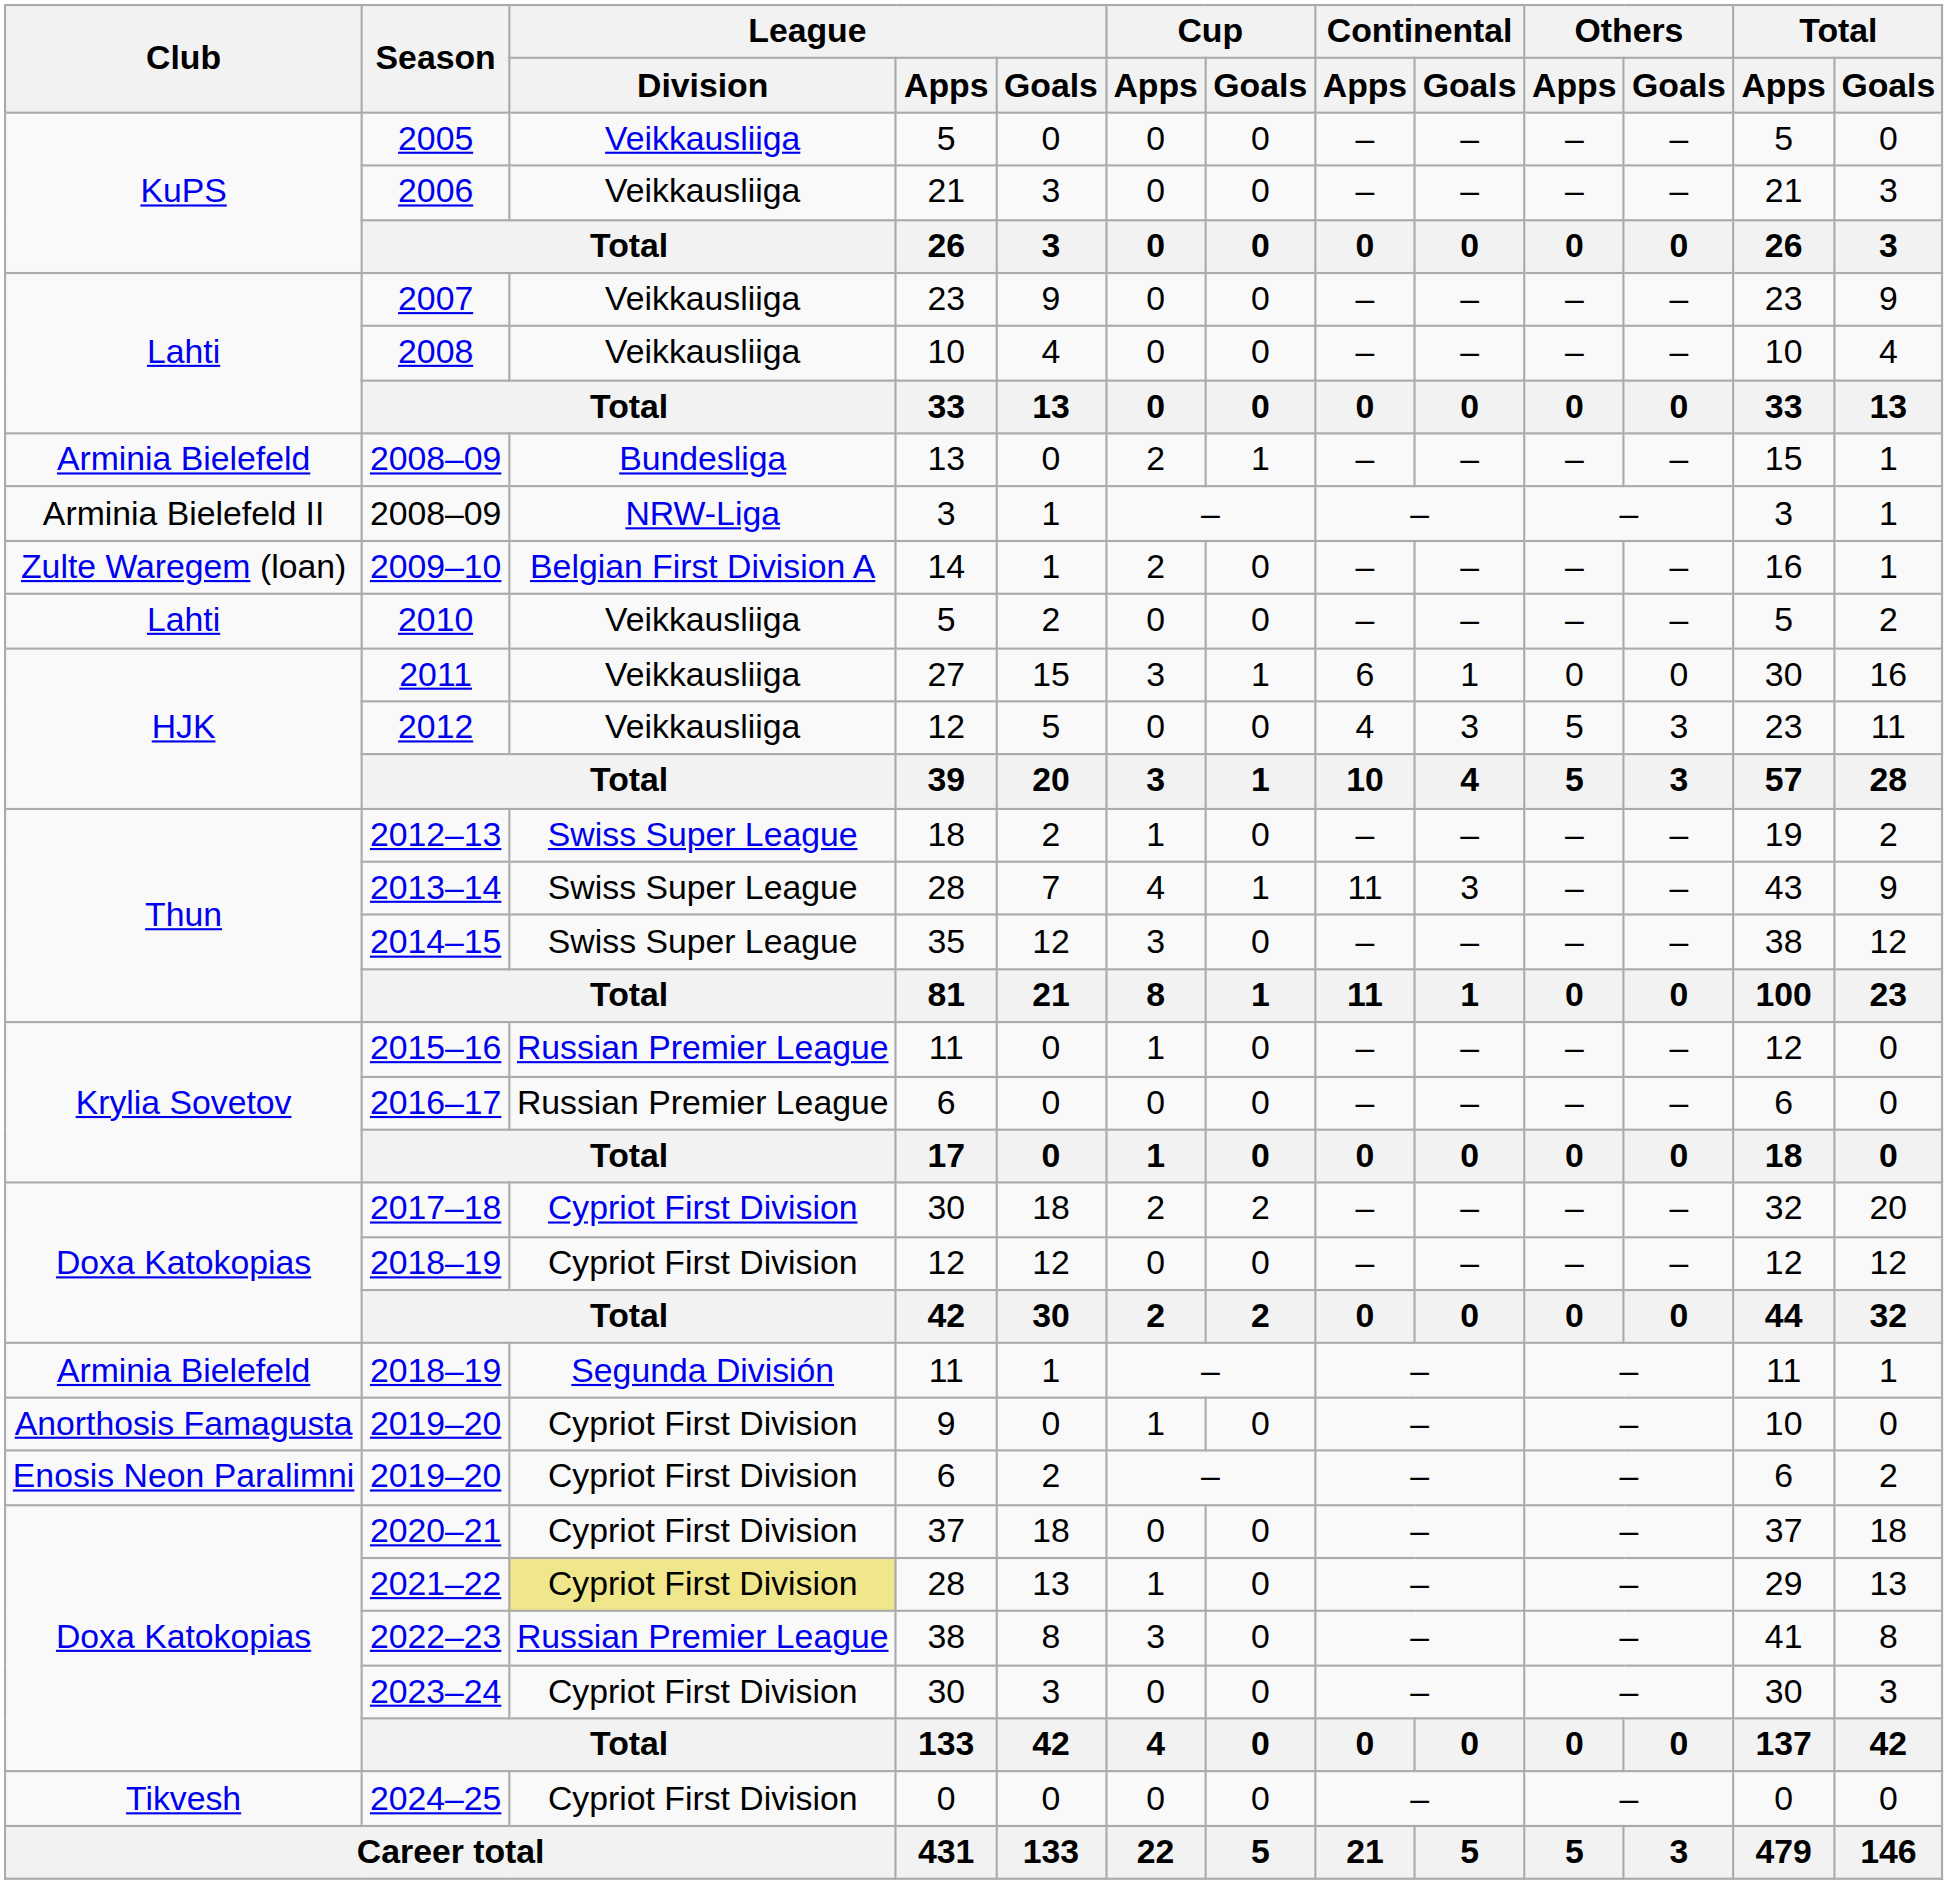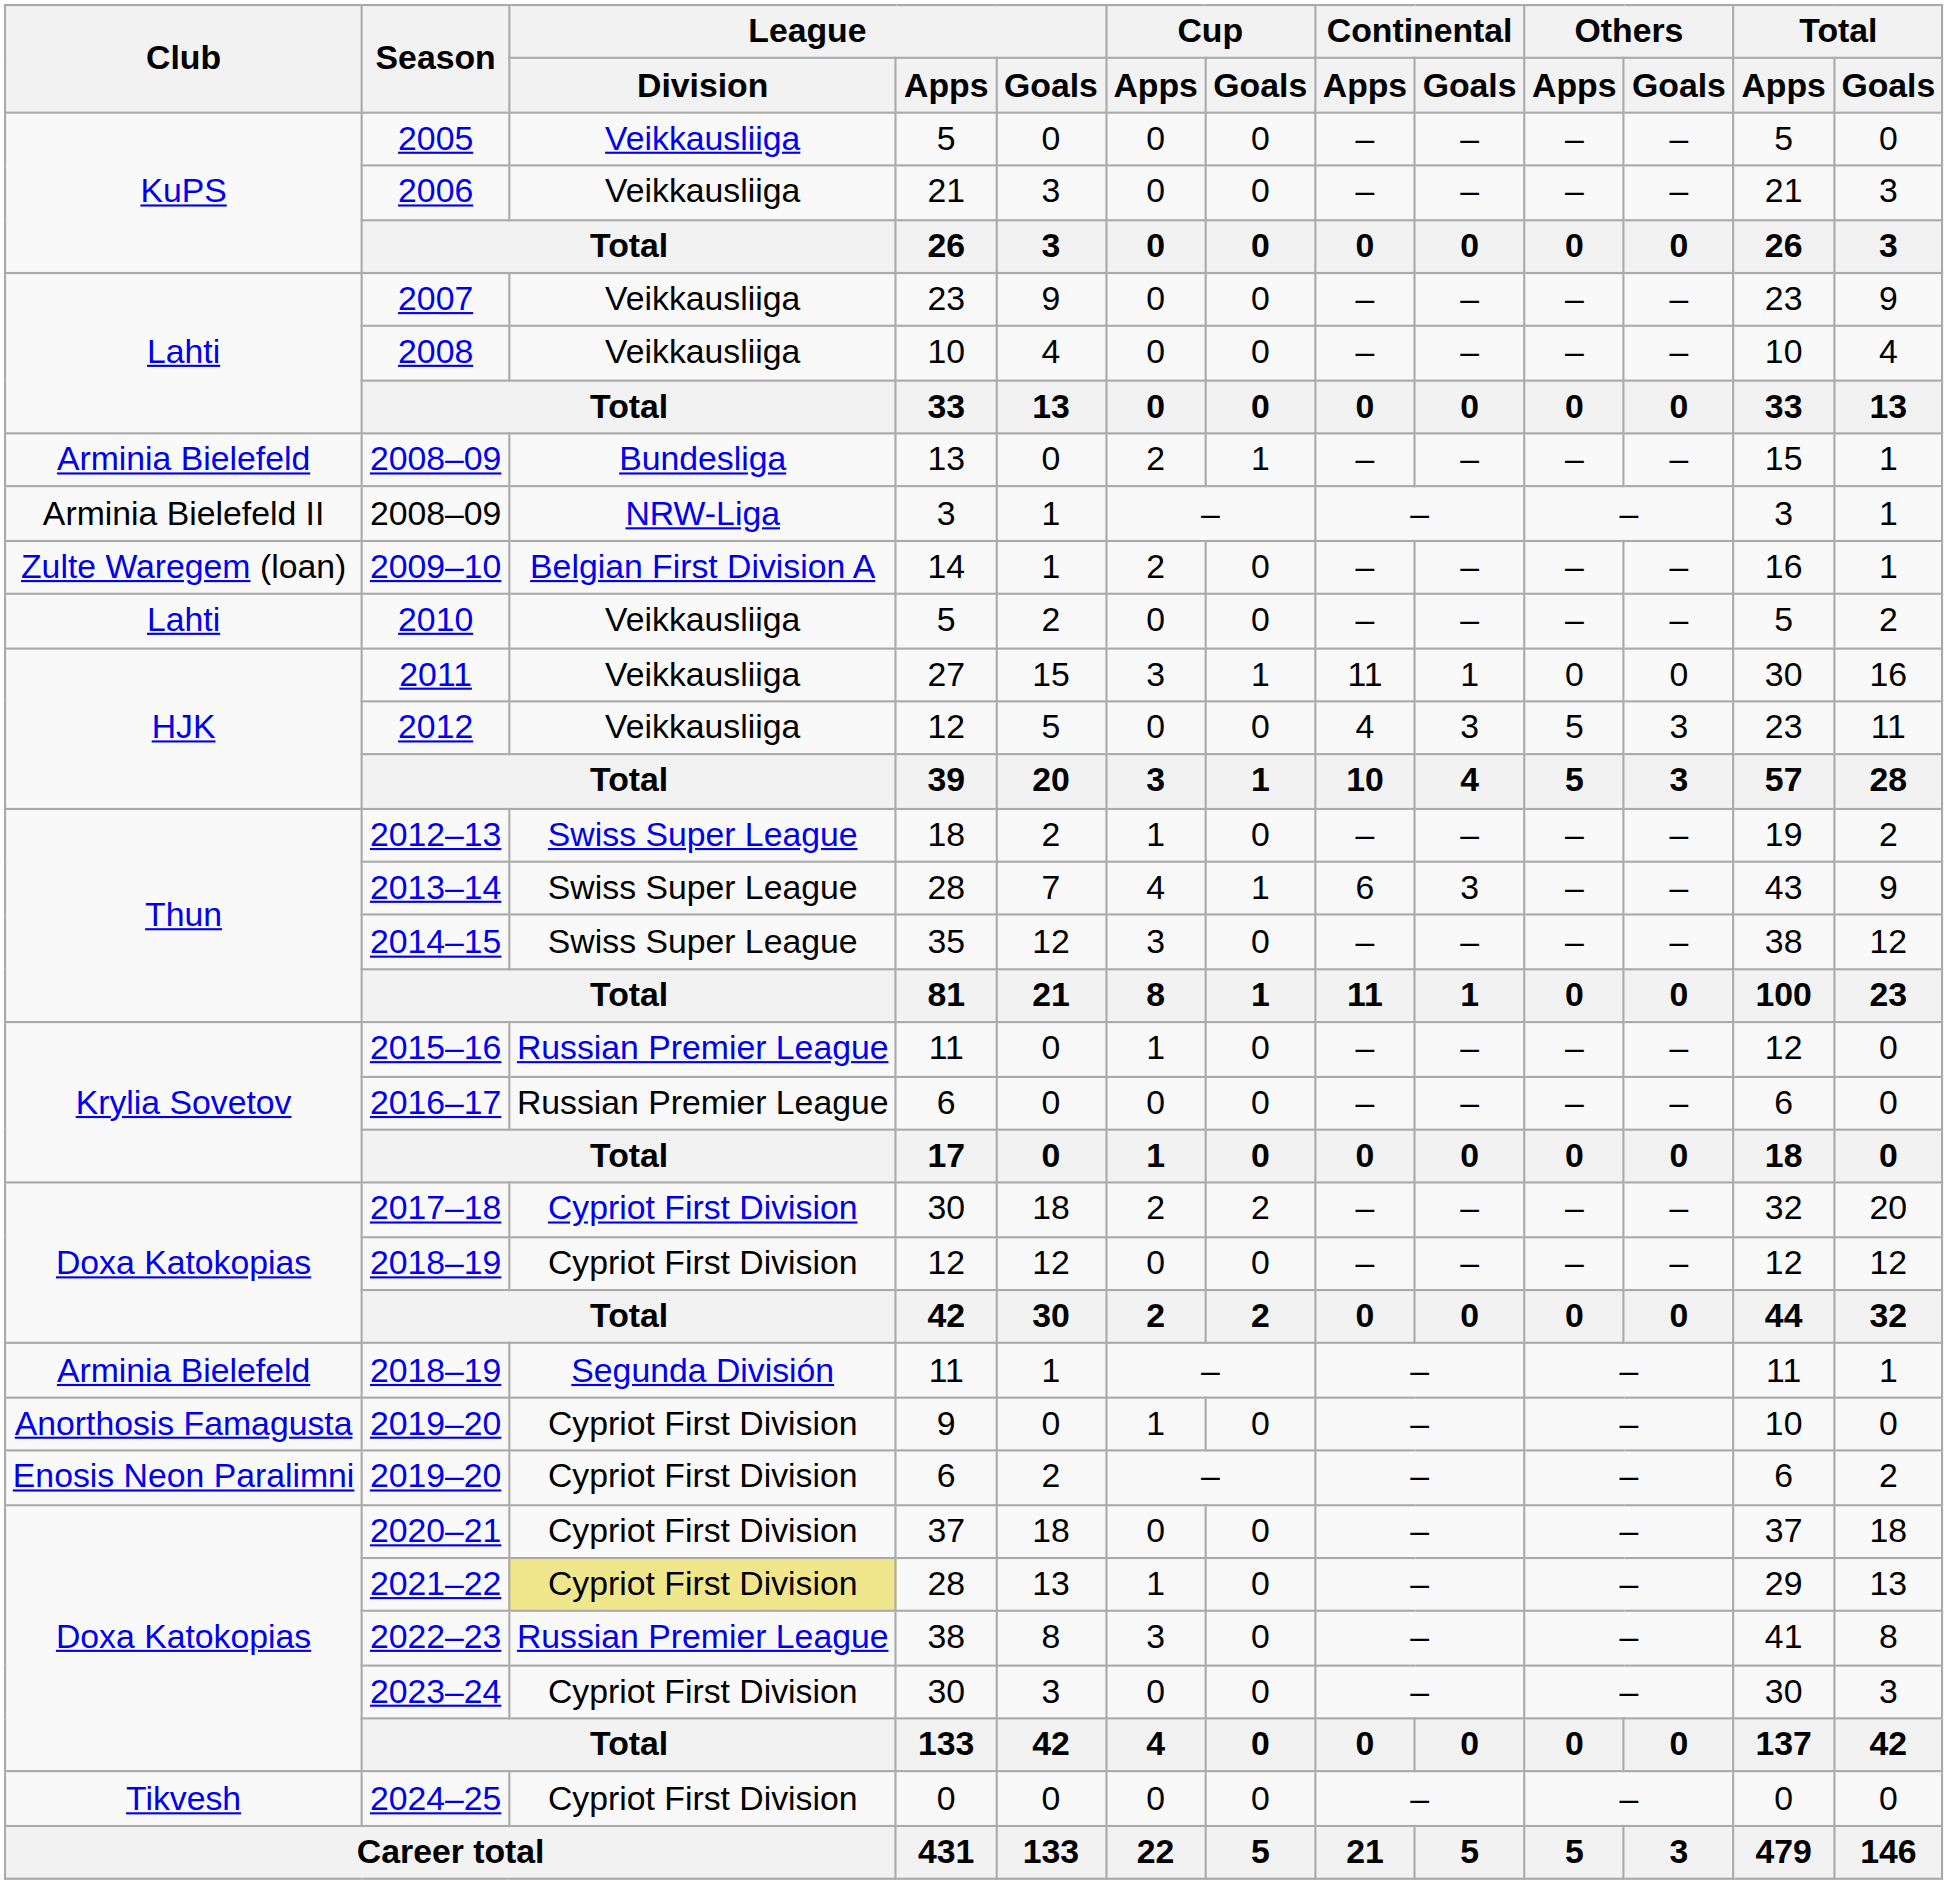2011 | Continental / Apps: 6 -> 11
2013–14 | Continental / Apps: 11 -> 6
